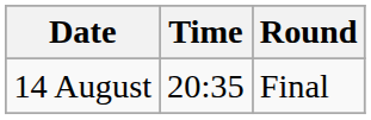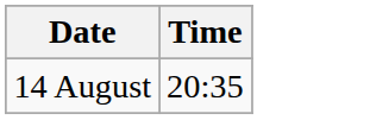- column: Round | Final
